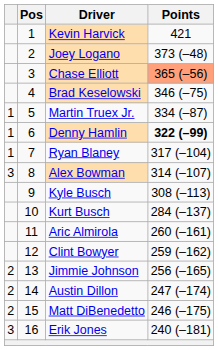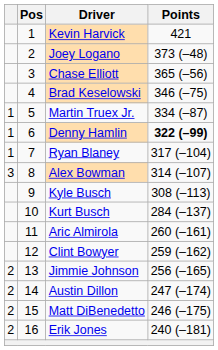Chase Elliott | Points: lightsalmon background -> no background
Erik Jones | column 1: 3 -> 2
